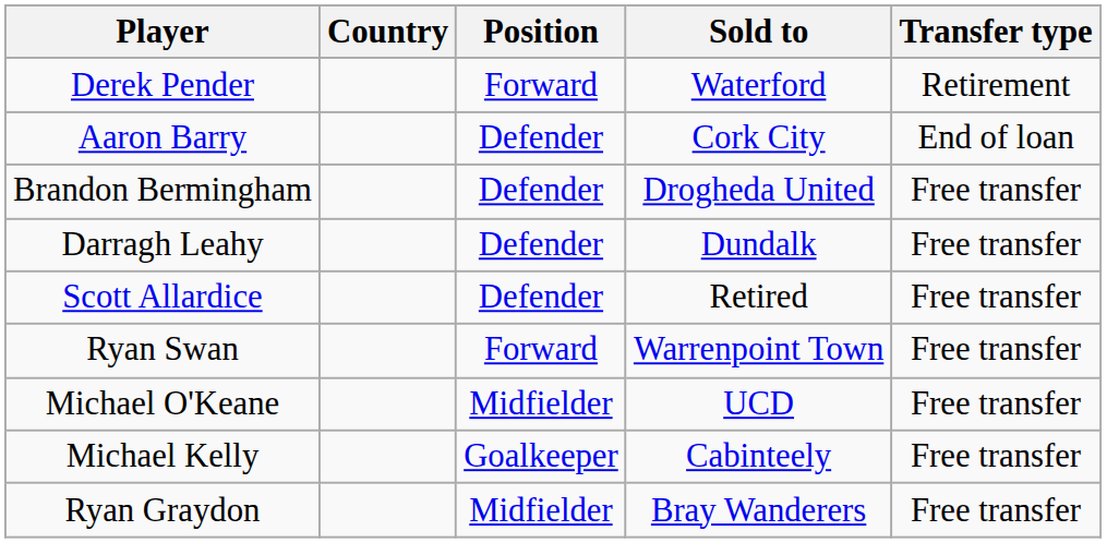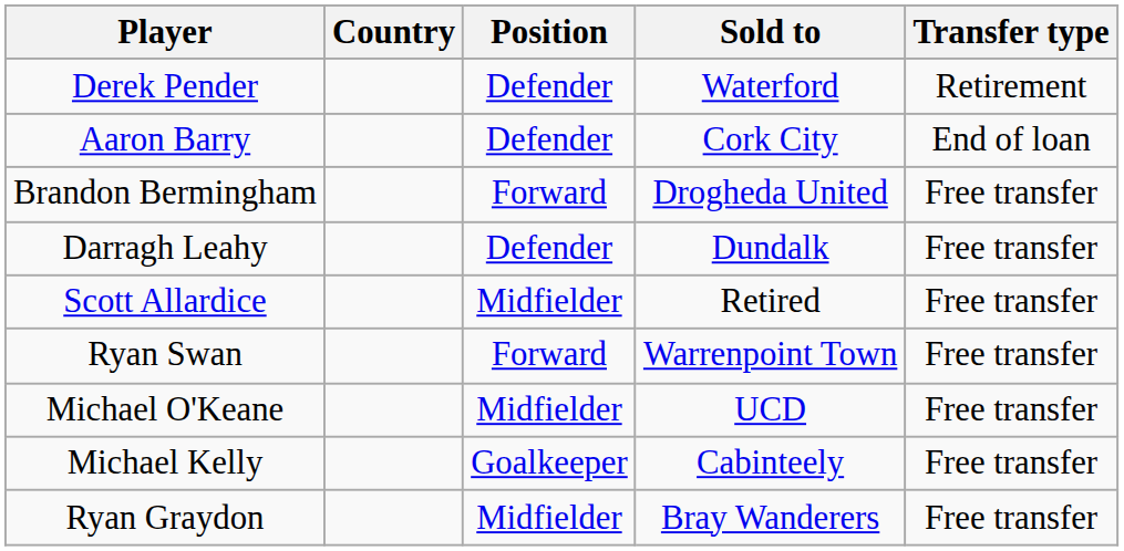Derek Pender | Position: Forward -> Defender
Brandon Bermingham | Position: Defender -> Forward
Scott Allardice | Position: Defender -> Midfielder
